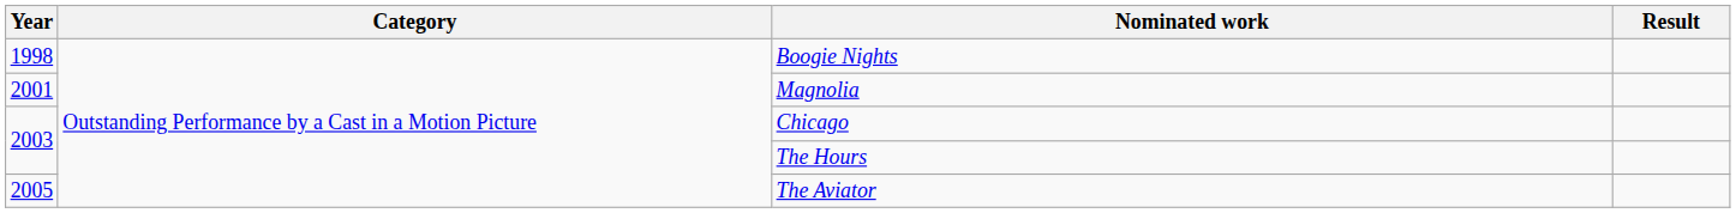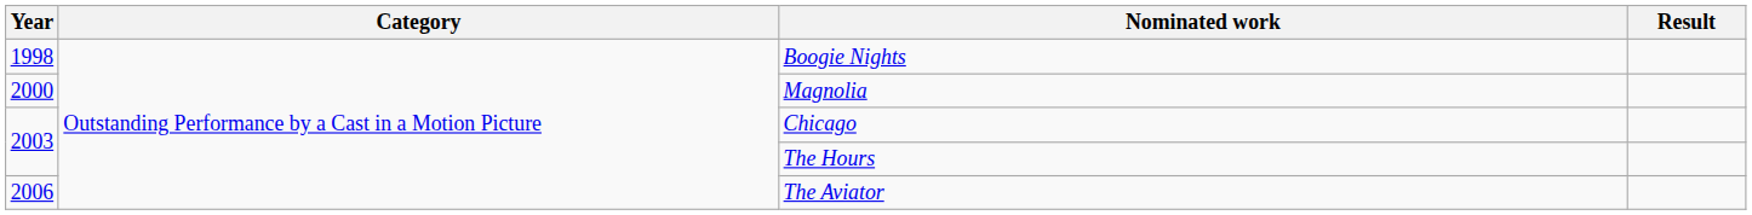Magnolia | Year: 2001 -> 2000
The Aviator | Year: 2005 -> 2006
